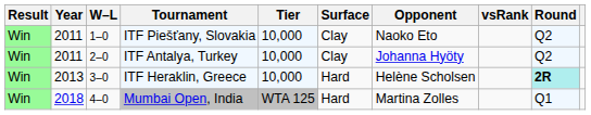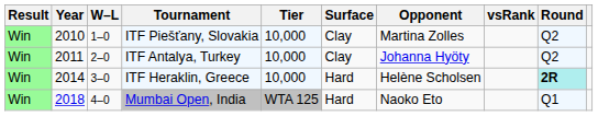ITF Piešťany, Slovakia | Year: 2011 -> 2010
ITF Piešťany, Slovakia | Opponent: Naoko Eto -> Martina Zolles
ITF Heraklin, Greece | Year: 2013 -> 2014
Mumbai Open, India | Opponent: Martina Zolles -> Naoko Eto
